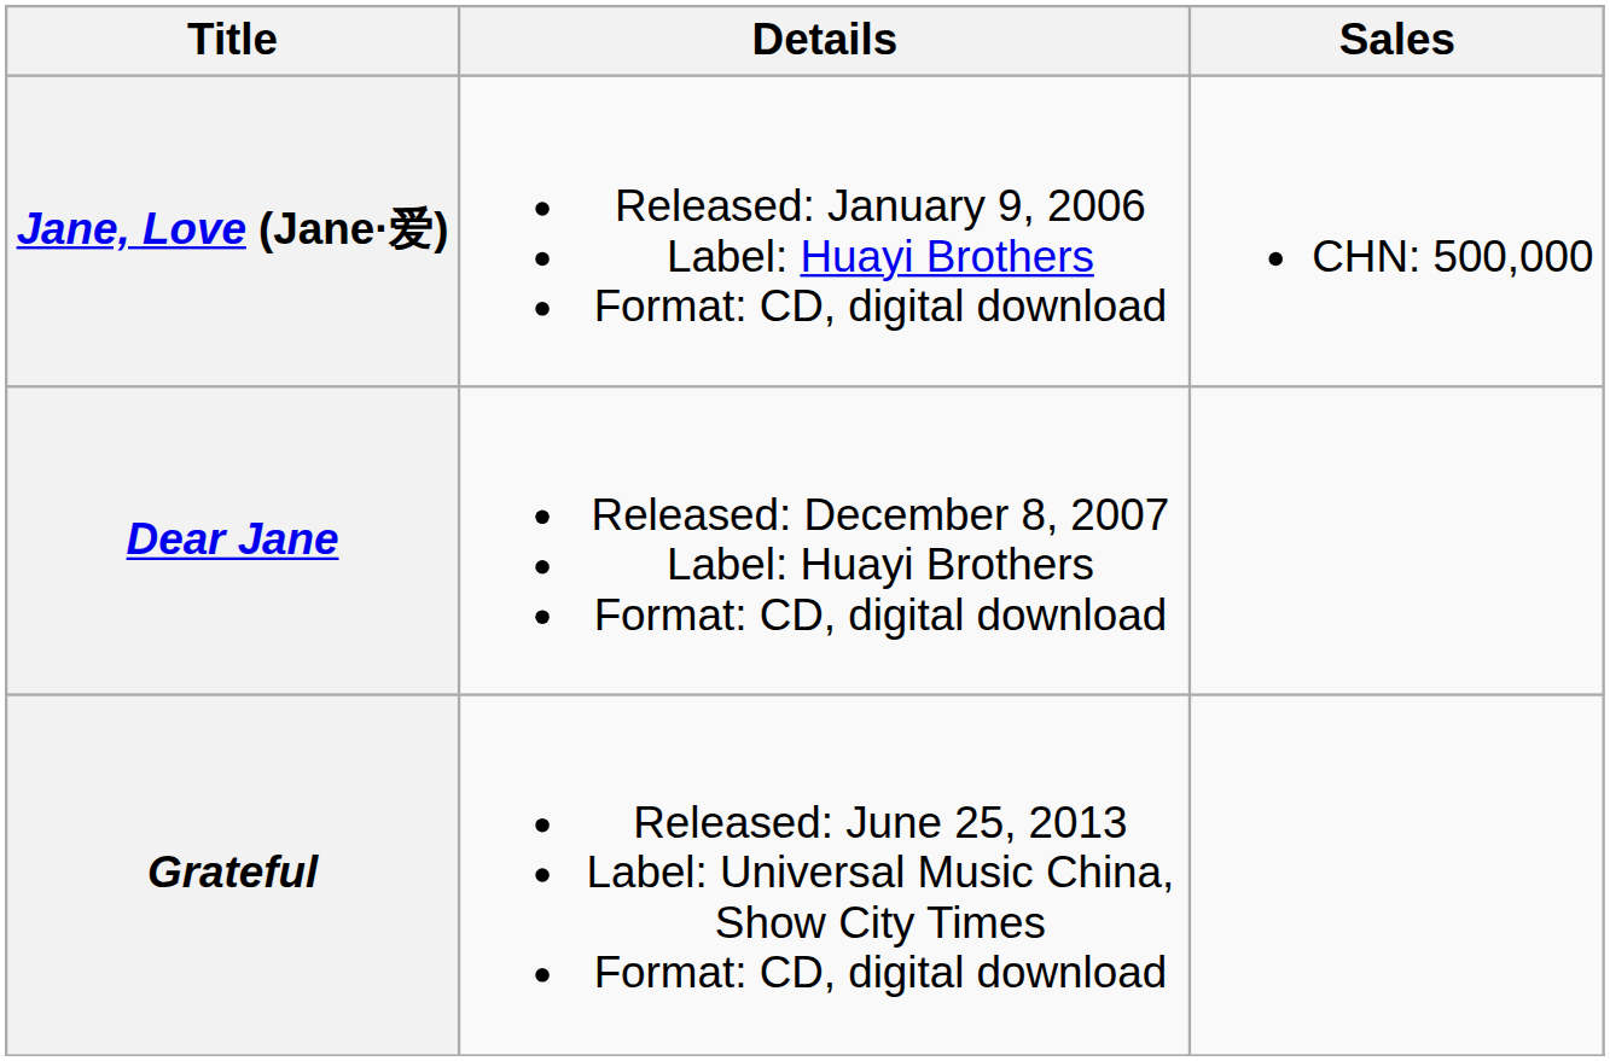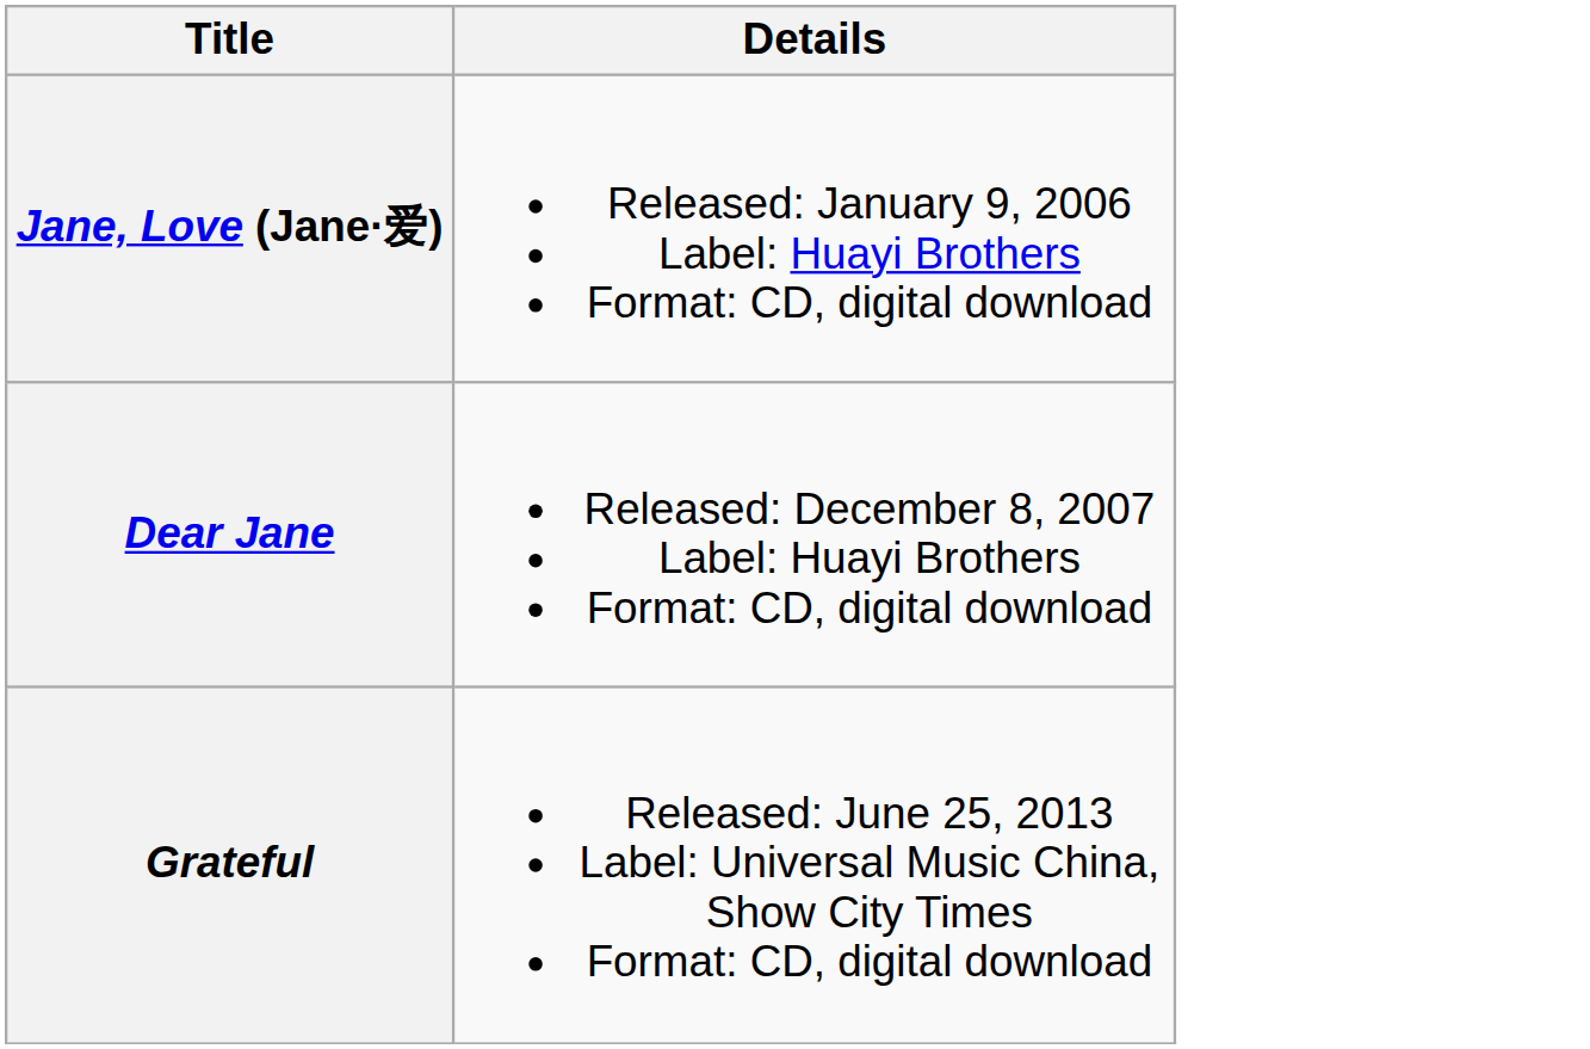- column: Sales | CHN: 500,000
